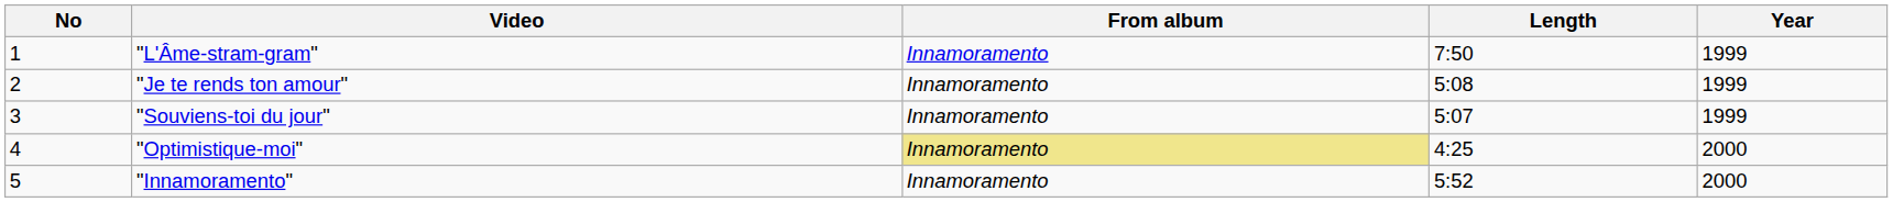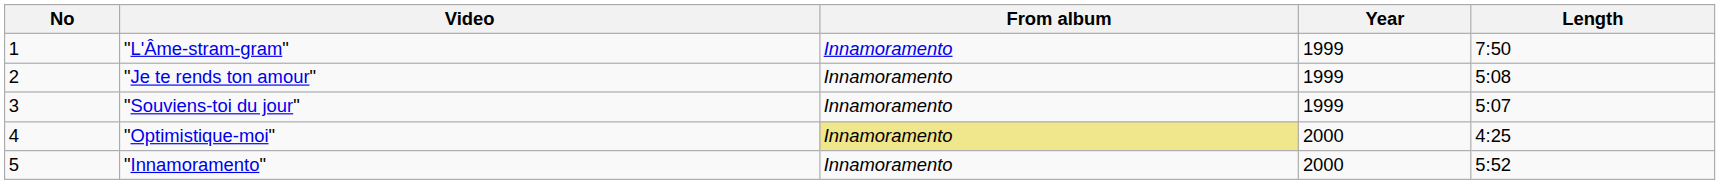columns swapped: Year <-> Length
